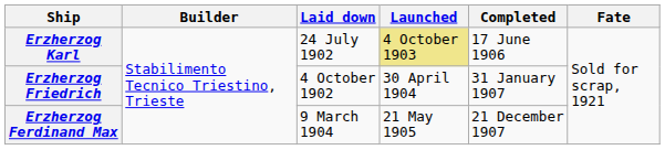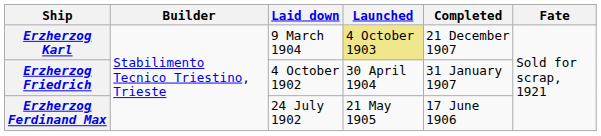Erzherzog Karl | Laid down: 24 July 1902 -> 9 March 1904
Erzherzog Karl | Completed: 17 June 1906 -> 21 December 1907
Erzherzog Ferdinand Max | Laid down: 9 March 1904 -> 24 July 1902
Erzherzog Ferdinand Max | Completed: 21 December 1907 -> 17 June 1906
